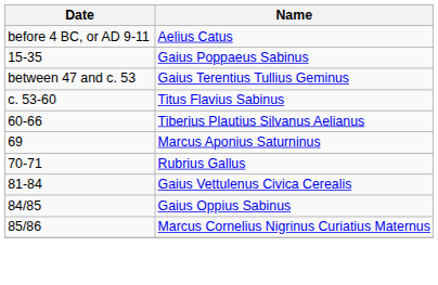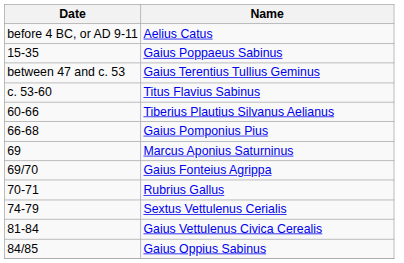+ row: 66-68 | Gaius Pomponius Pius
+ row: 69/70 | Gaius Fonteius Agrippa
+ row: 74-79 | Sextus Vettulenus Cerialis
- row: 85/86 | Marcus Cornelius Nigrinus Curiatius Maternus
